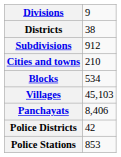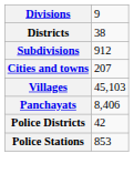Cities and towns | column 2: 210 -> 207
- row: Blocks | 534
